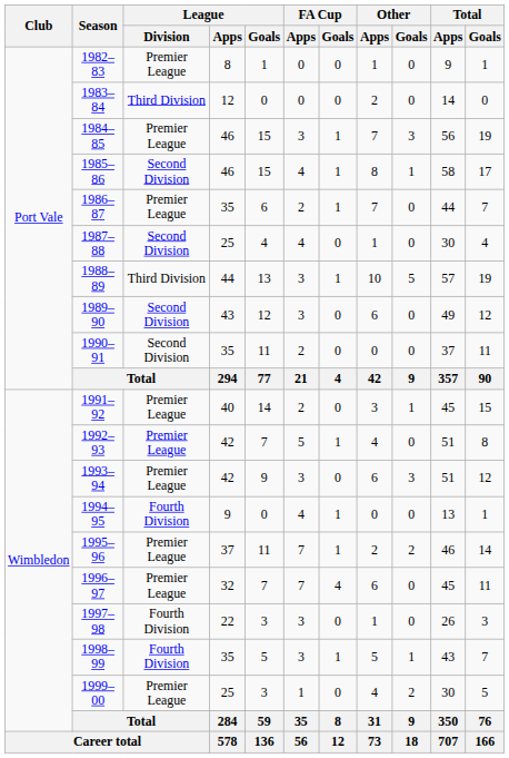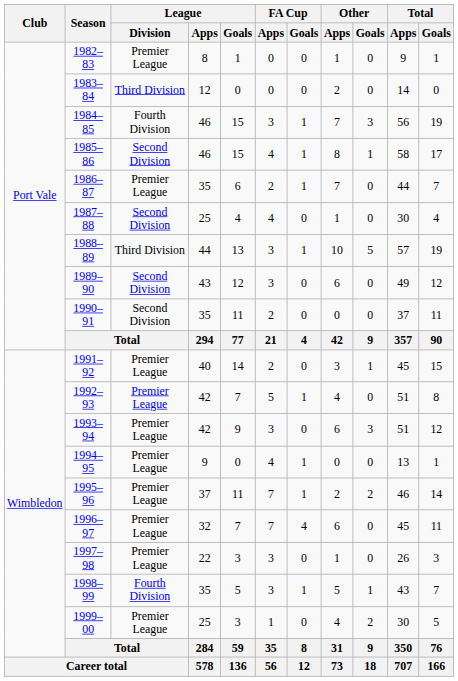1984–85 | League / Division: Premier League -> Fourth Division
1994–95 | League / Division: Fourth Division -> Premier League
1997–98 | League / Division: Fourth Division -> Premier League
